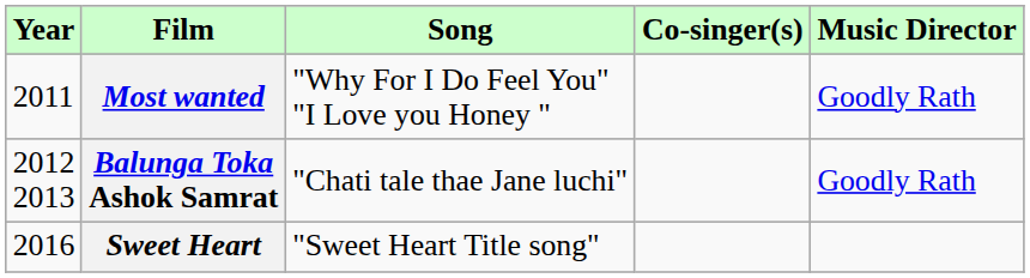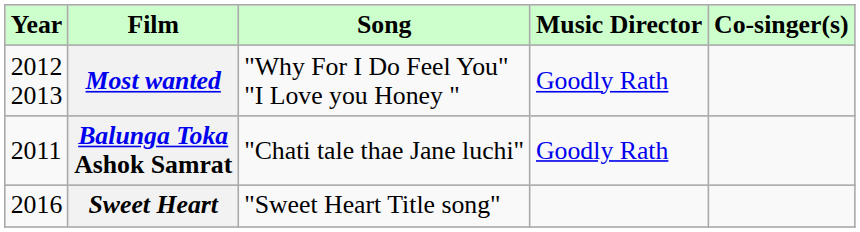columns swapped: Music Director <-> Co-singer(s)
Most wanted | Year: 2011 -> 2012 2013
Balunga Toka Ashok Samrat | Year: 2012 2013 -> 2011
